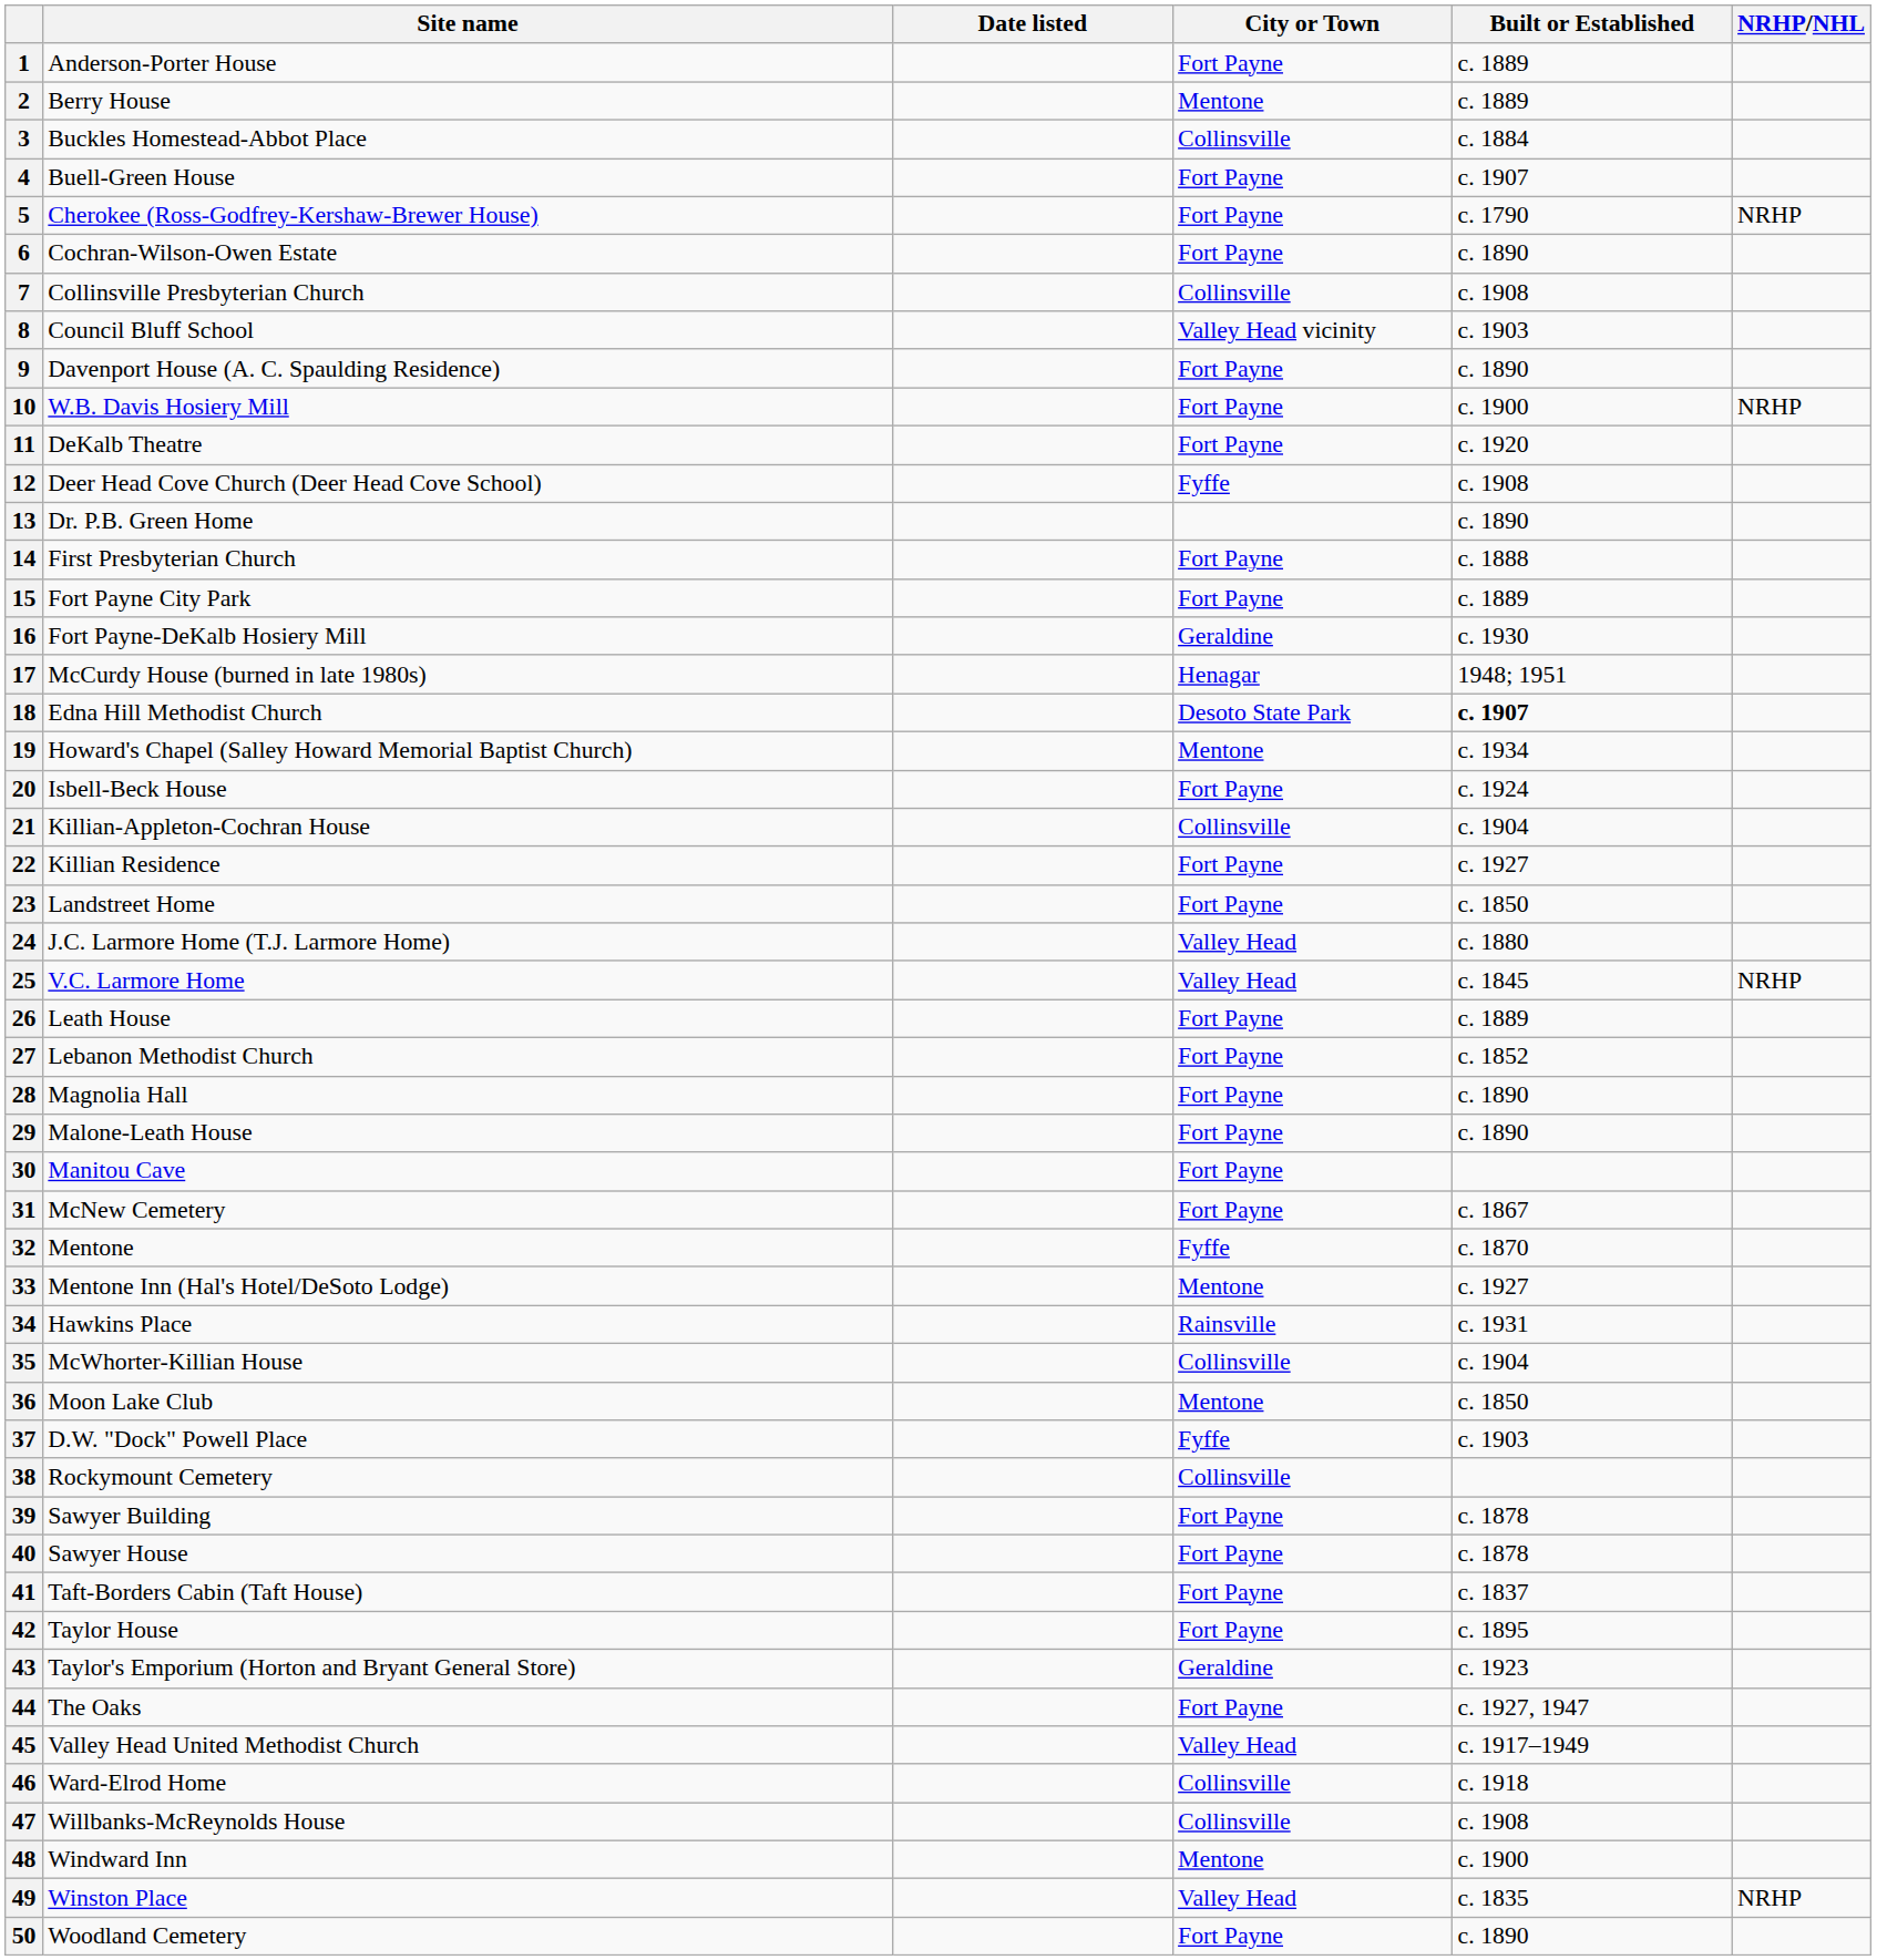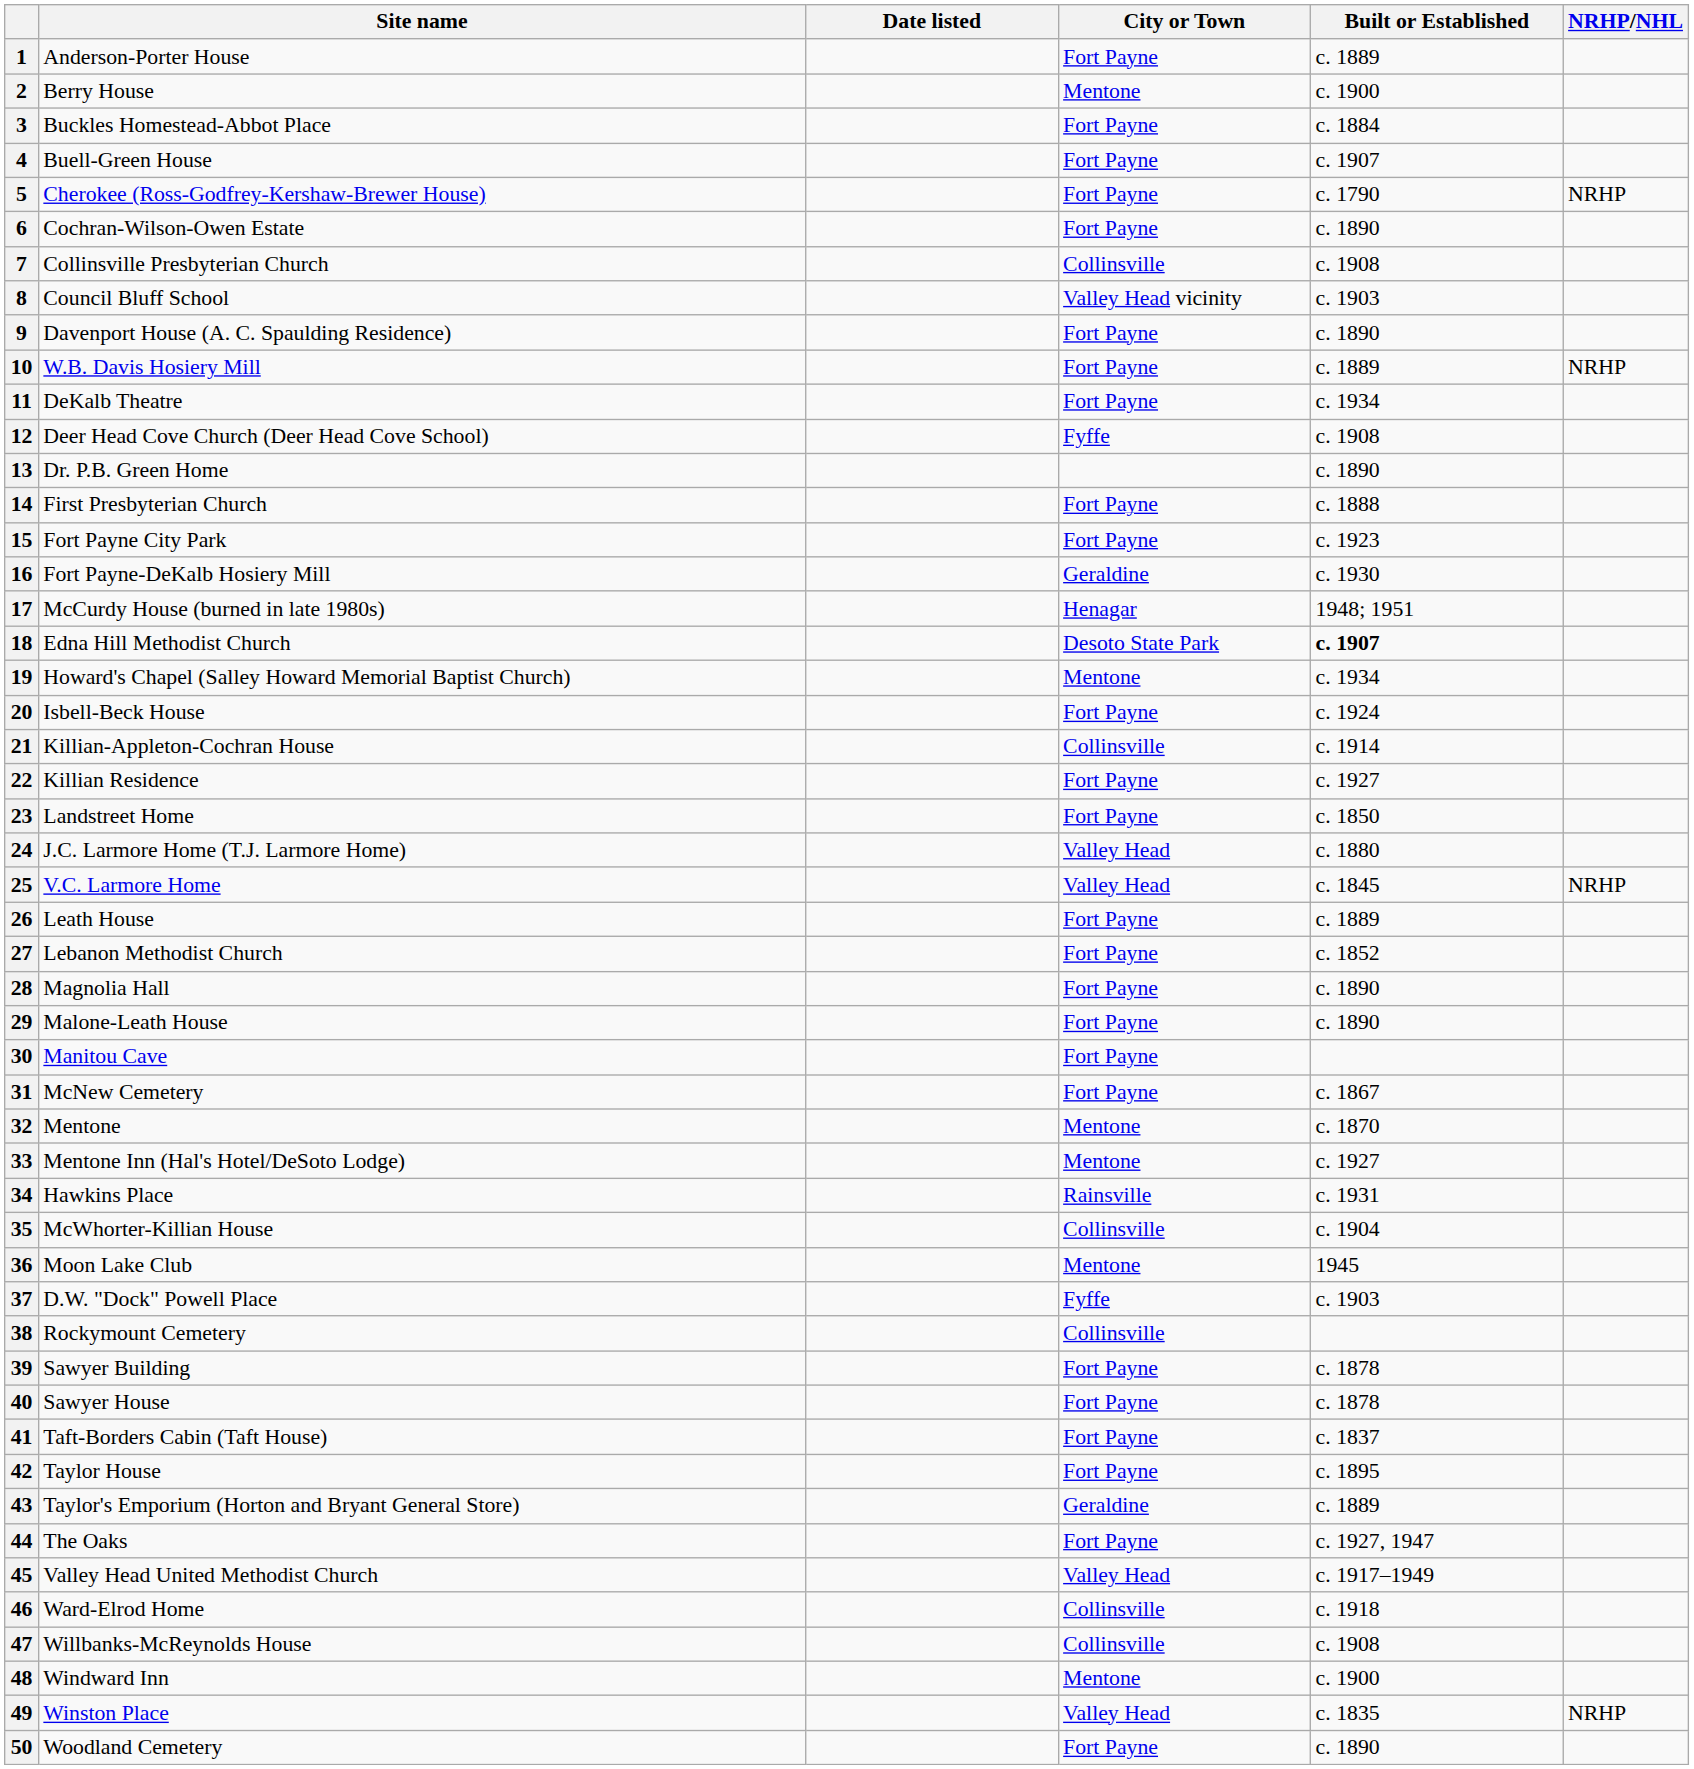2 | Built or Established: c. 1889 -> c. 1900
3 | City or Town: Collinsville -> Fort Payne
10 | Built or Established: c. 1900 -> c. 1889
11 | Built or Established: c. 1920 -> c. 1934
15 | Built or Established: c. 1889 -> c. 1923
21 | Built or Established: c. 1904 -> c. 1914
32 | City or Town: Fyffe -> Mentone
36 | Built or Established: c. 1850 -> 1945
43 | Built or Established: c. 1923 -> c. 1889
